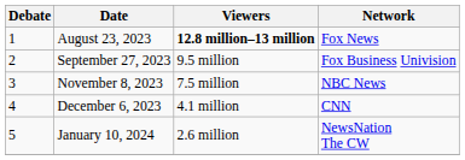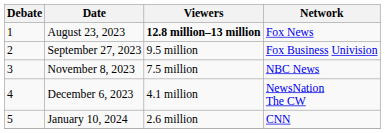December 6, 2023 | Network: CNN -> NewsNation The CW
January 10, 2024 | Network: NewsNation The CW -> CNN
